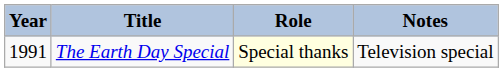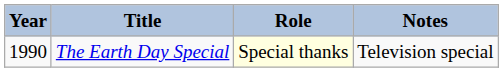The Earth Day Special | Year: 1991 -> 1990
